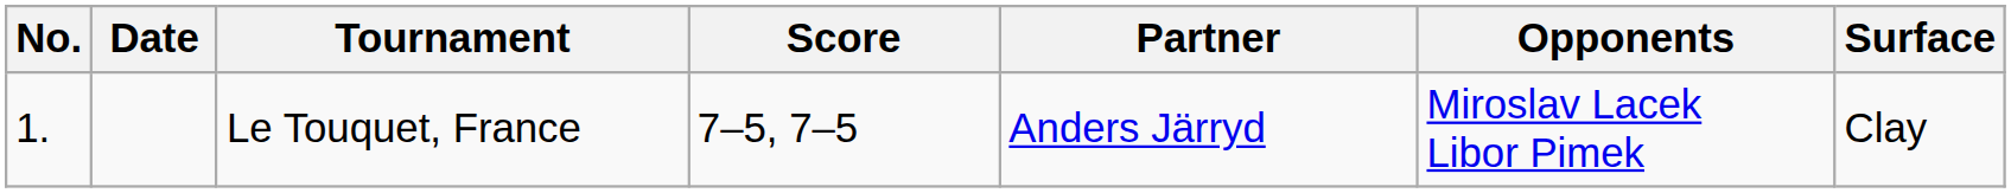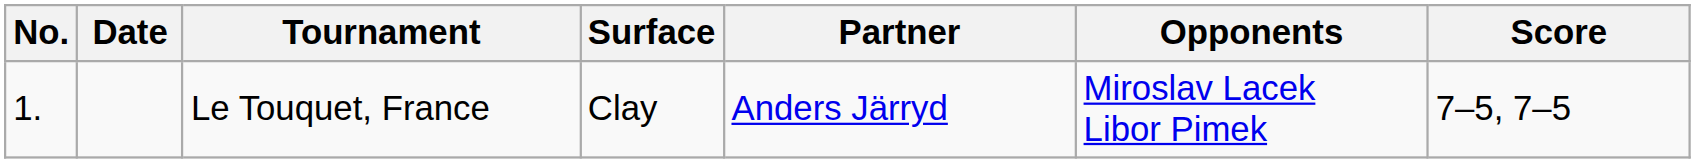columns swapped: Surface <-> Score
